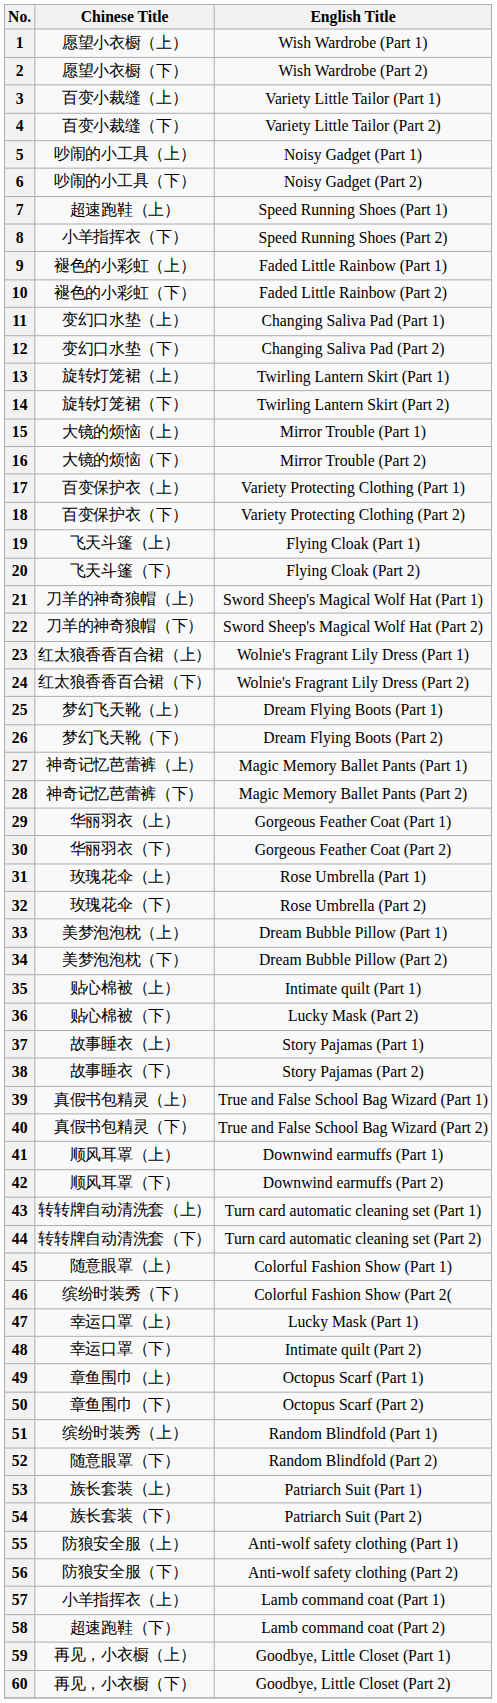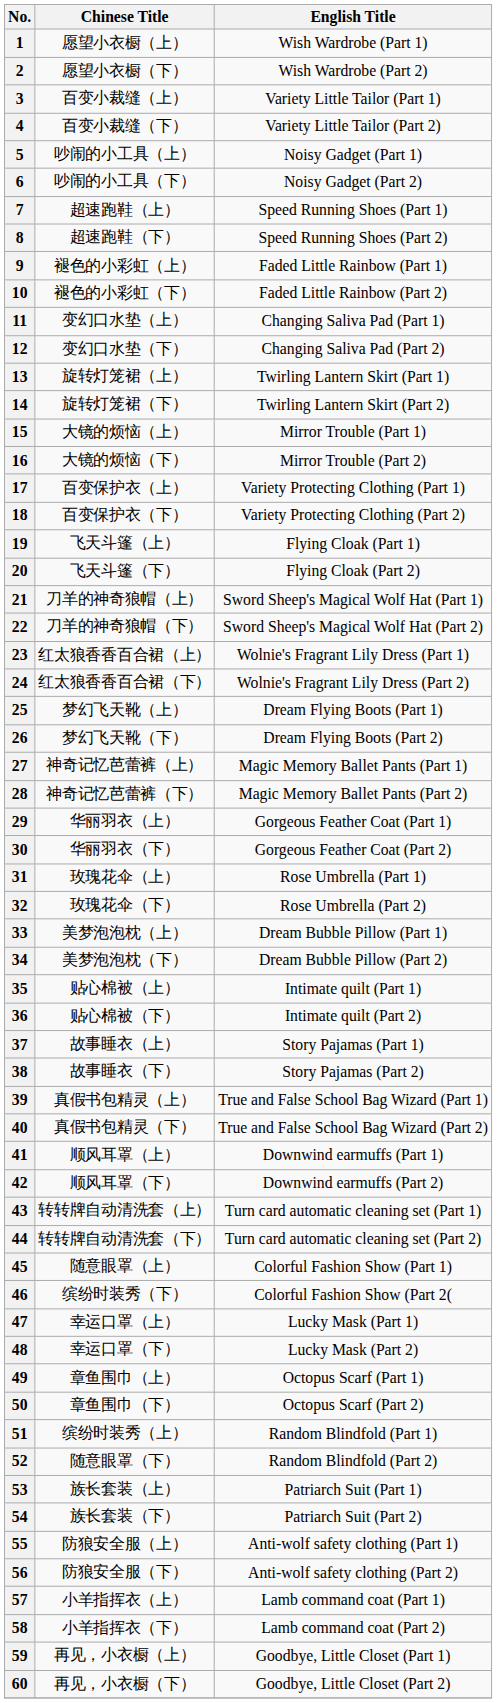8 | Chinese Title: 小羊指挥衣（下） -> 超速跑鞋（下）
36 | English Title: Lucky Mask (Part 2) -> Intimate quilt (Part 2)
48 | English Title: Intimate quilt (Part 2) -> Lucky Mask (Part 2)
58 | Chinese Title: 超速跑鞋（下） -> 小羊指挥衣（下）
